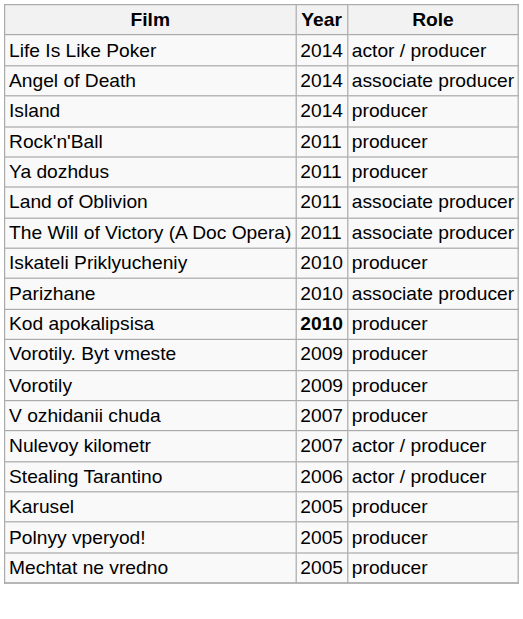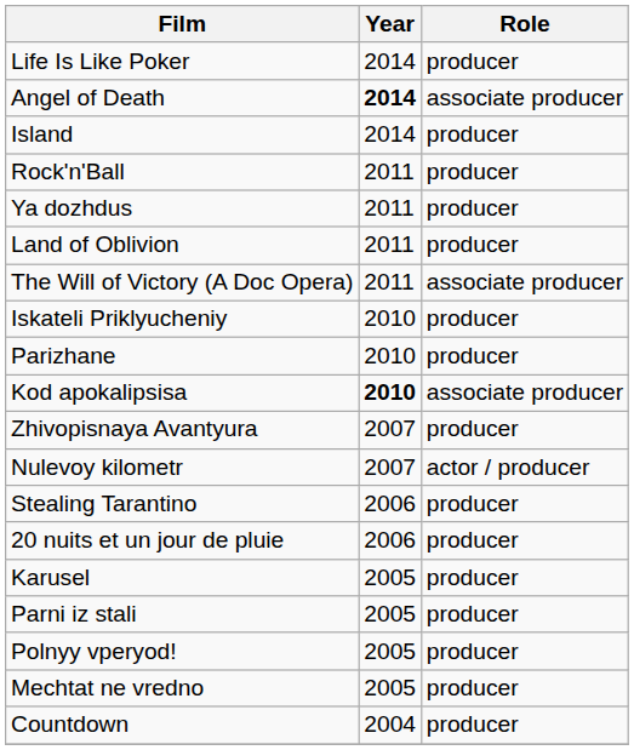Life Is Like Poker | Role: actor / producer -> producer
Angel of Death | Year: normal -> bold
Land of Oblivion | Role: associate producer -> producer
Parizhane | Role: associate producer -> producer
Kod apokalipsisa | Role: producer -> associate producer
- row: Vorotily. Byt vmeste | 2009 | producer
- row: Vorotily | 2009 | producer
- row: V ozhidanii chuda | 2007 | producer
+ row: Zhivopisnaya Avantyura | 2007 | producer
Stealing Tarantino | Role: actor / producer -> producer
+ row: 20 nuits et un jour de pluie | 2006 | producer
+ row: Parni iz stali | 2005 | producer
+ row: Countdown | 2004 | producer
